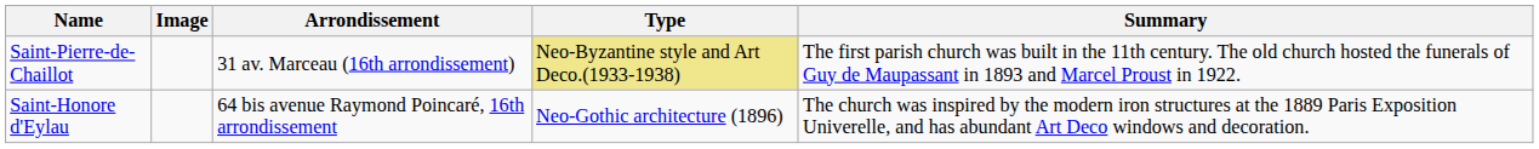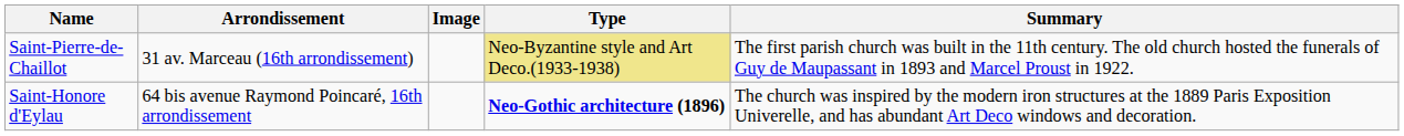columns swapped: Image <-> Arrondissement
Saint-Honore d'Eylau | Type: normal -> bold
